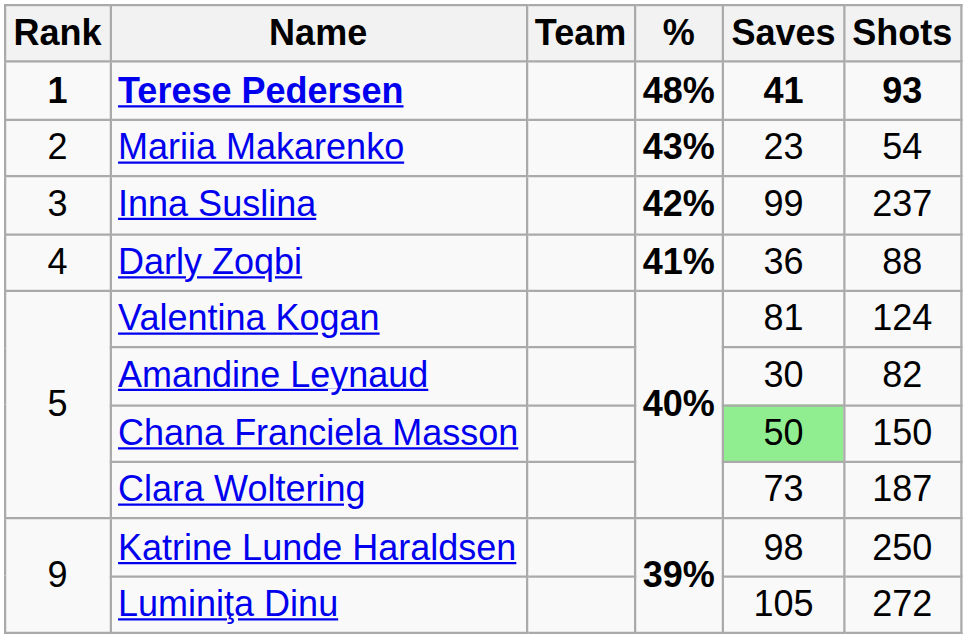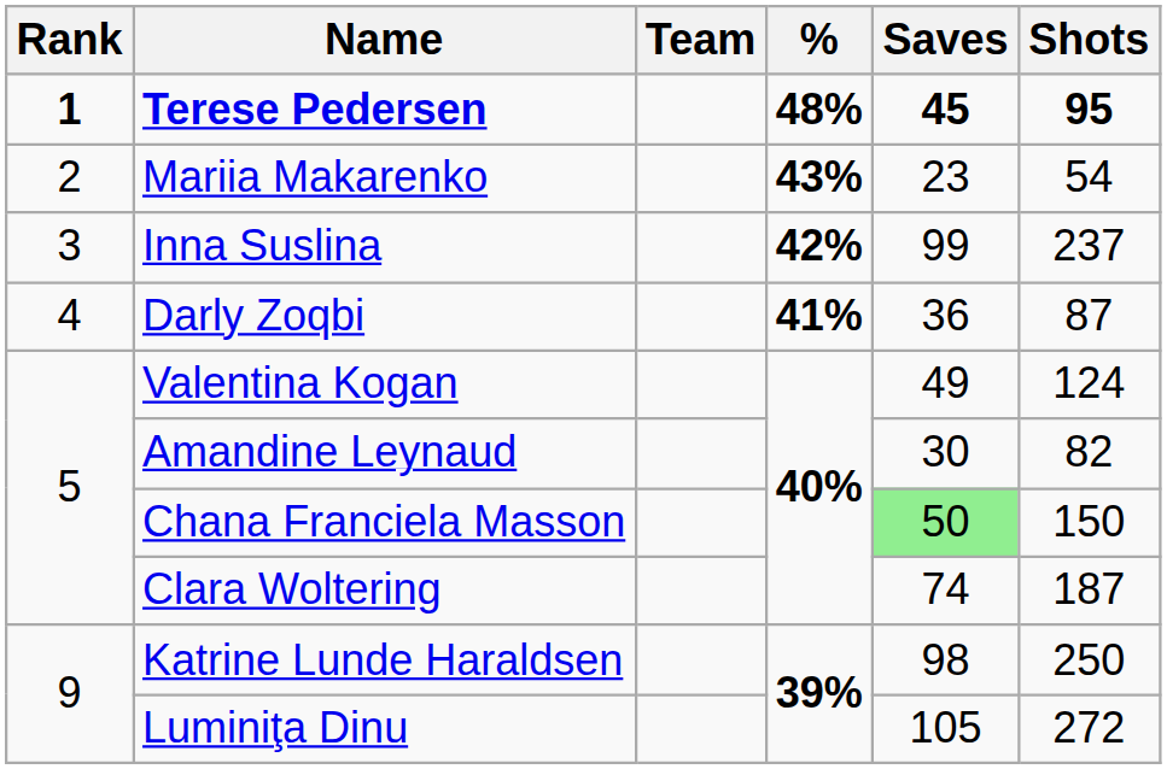Terese Pedersen | Saves: 41 -> 45
Terese Pedersen | Shots: 93 -> 95
Darly Zoqbi | Shots: 88 -> 87
Valentina Kogan | Saves: 81 -> 49
Clara Woltering | Saves: 73 -> 74
